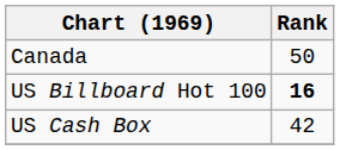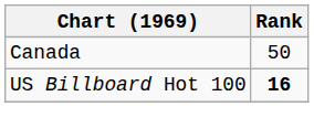- row: US Cash Box | 42
